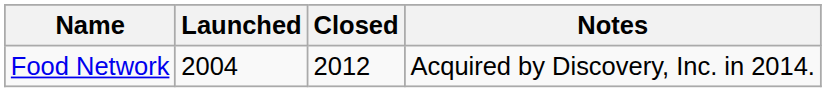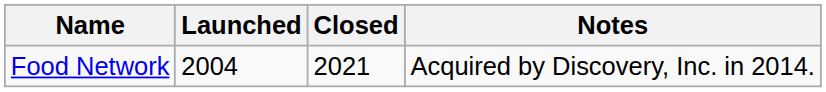Food Network | Closed: 2012 -> 2021
